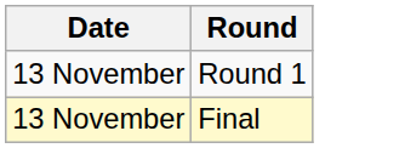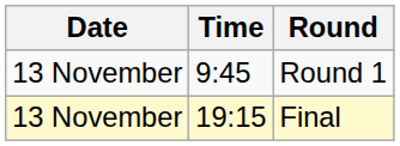+ column: Time | 9:45 | 19:15
